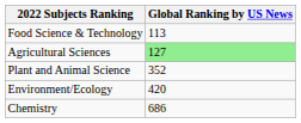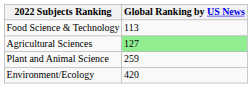Plant and Animal Science | Global Ranking by US News: 352 -> 259
- row: Chemistry | 686
